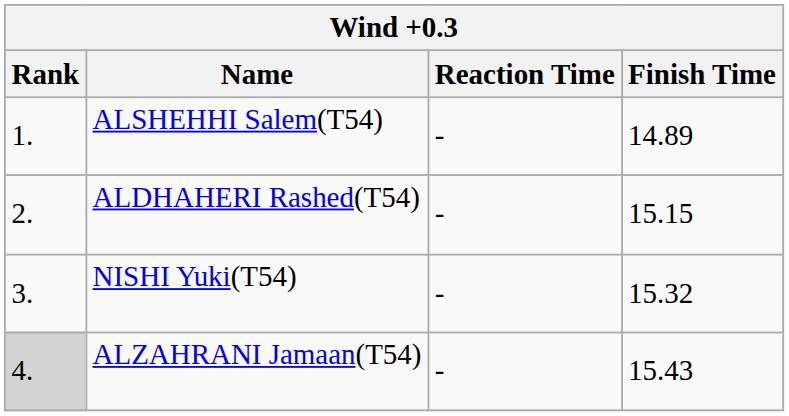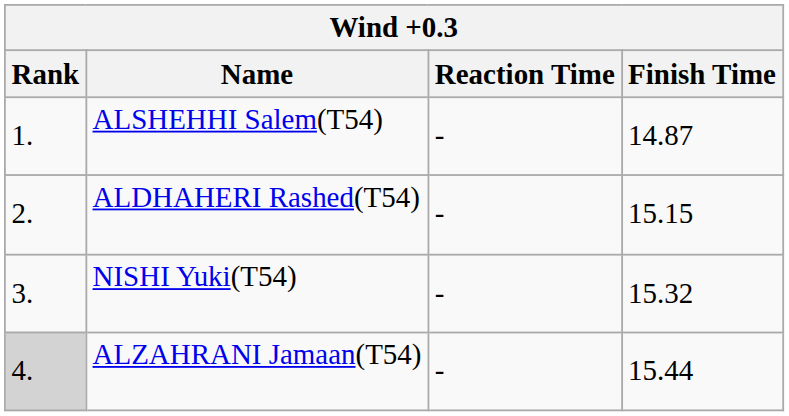ALSHEHHI Salem(T54) | Finish Time: 14.89 -> 14.87
ALZAHRANI Jamaan(T54) | Finish Time: 15.43 -> 15.44
